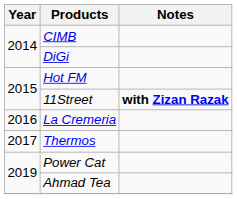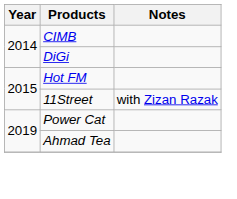11Street | Notes: bold -> normal
- row: 2016 | La Cremeria
- row: 2017 | Thermos
